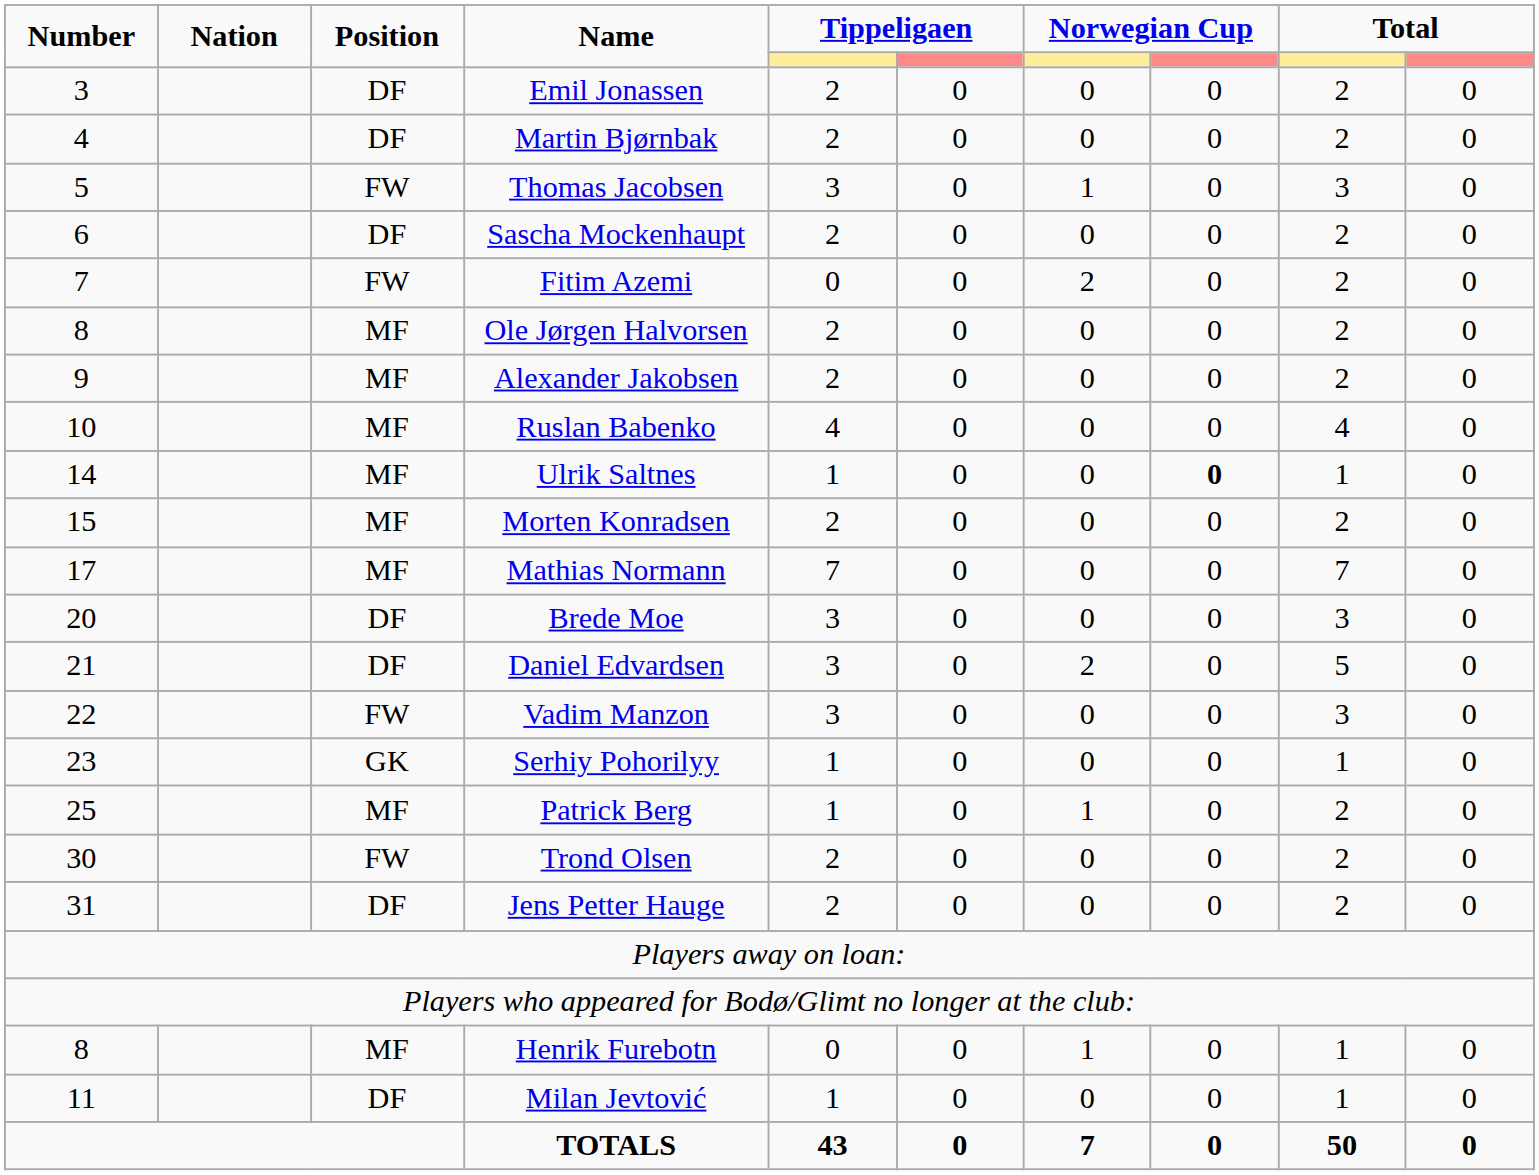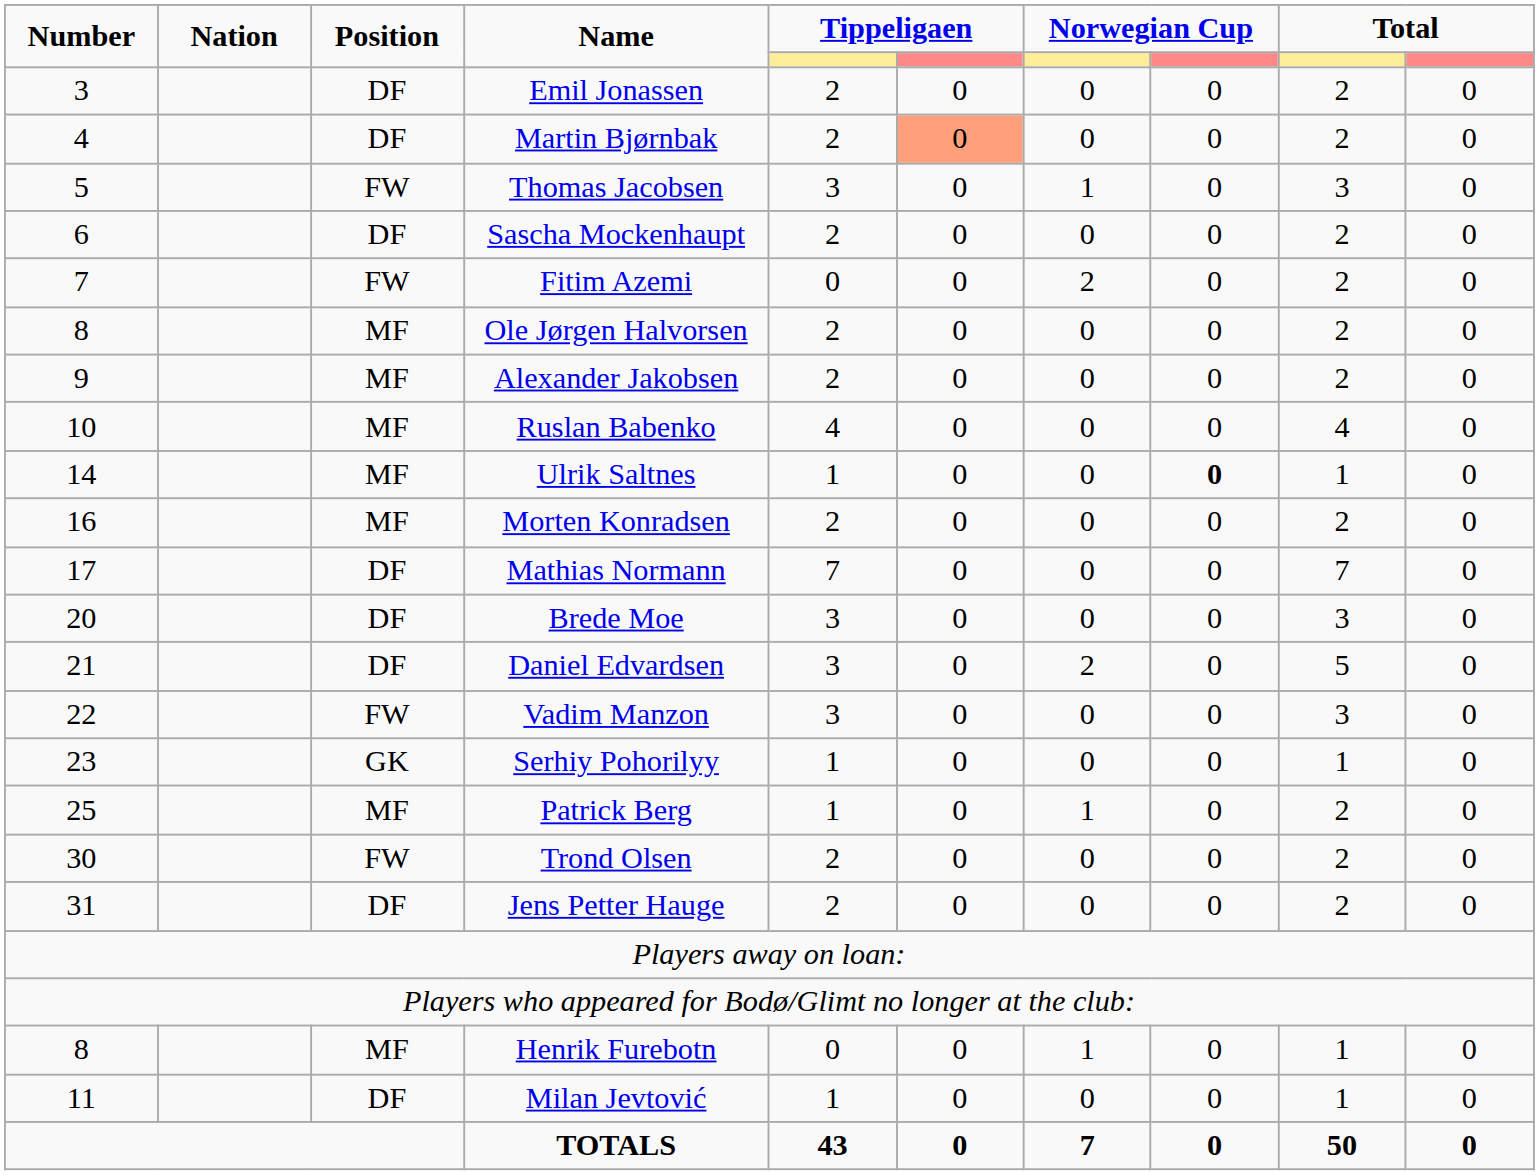Martin Bjørnbak | column 6: no background -> lightsalmon background
Morten Konradsen | Number: 15 -> 16
Mathias Normann | Position: MF -> DF
